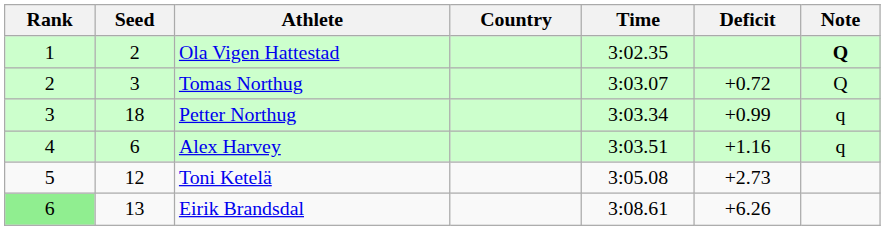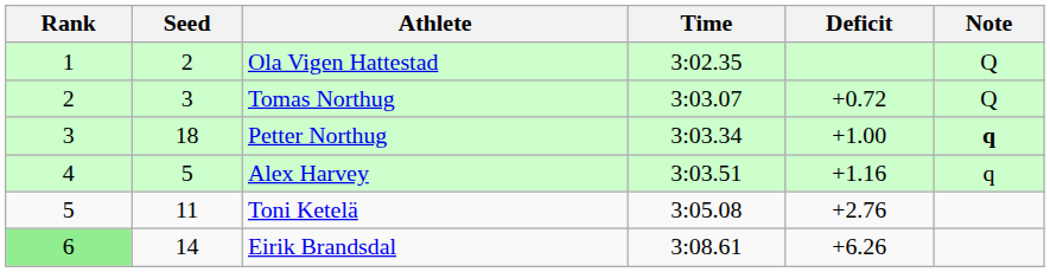- column: Country
Ola Vigen Hattestad | Note: bold -> normal
Petter Northug | Deficit: +0.99 -> +1.00
Petter Northug | Note: normal -> bold
Alex Harvey | Seed: 6 -> 5
Toni Ketelä | Seed: 12 -> 11
Toni Ketelä | Deficit: +2.73 -> +2.76
Eirik Brandsdal | Seed: 13 -> 14
